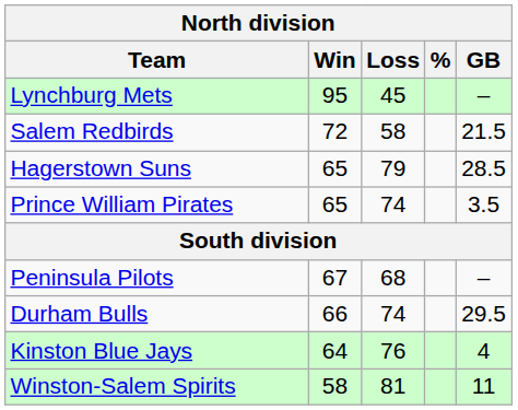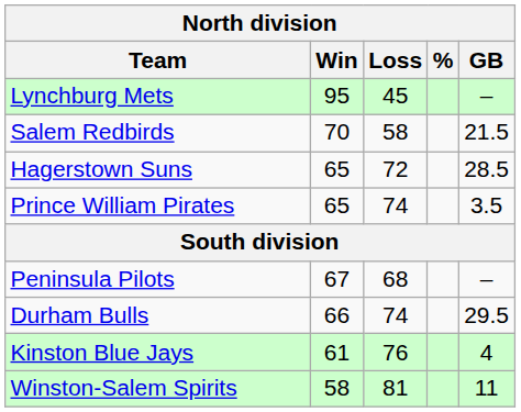Salem Redbirds | Win: 72 -> 70
Hagerstown Suns | Loss: 79 -> 72
Kinston Blue Jays | Win: 64 -> 61
